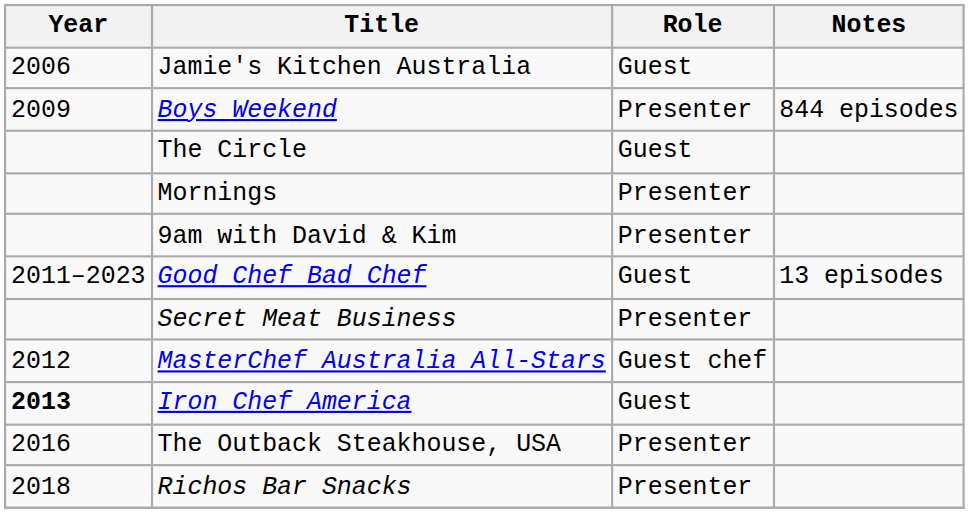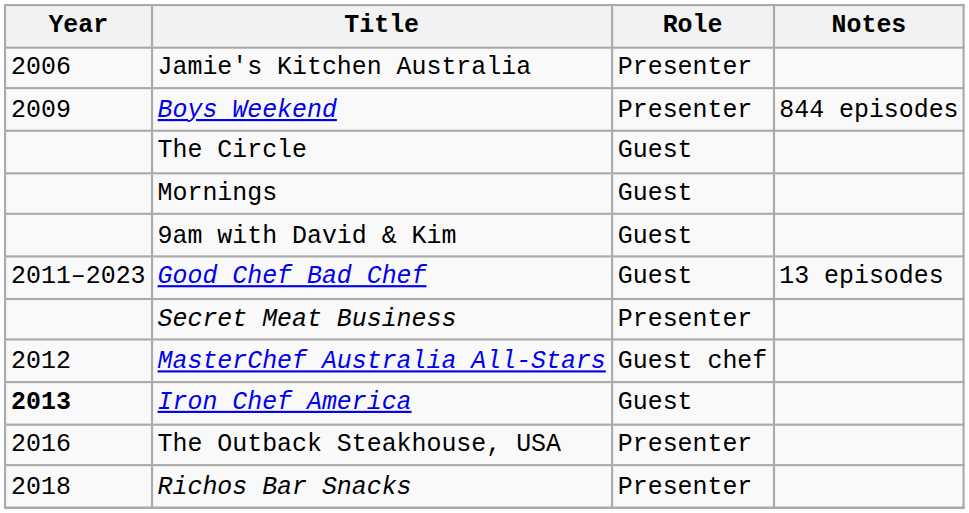Jamie's Kitchen Australia | Role: Guest -> Presenter
Mornings | Role: Presenter -> Guest
9am with David & Kim | Role: Presenter -> Guest
